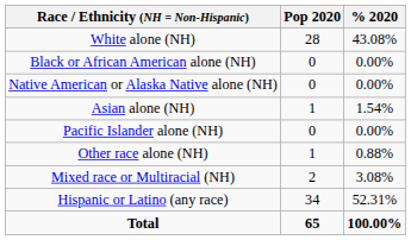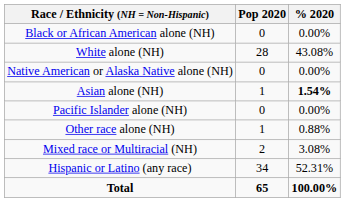rows swapped: White alone (NH) <-> Black or African American alone (NH)
Asian alone (NH) | % 2020: normal -> bold
